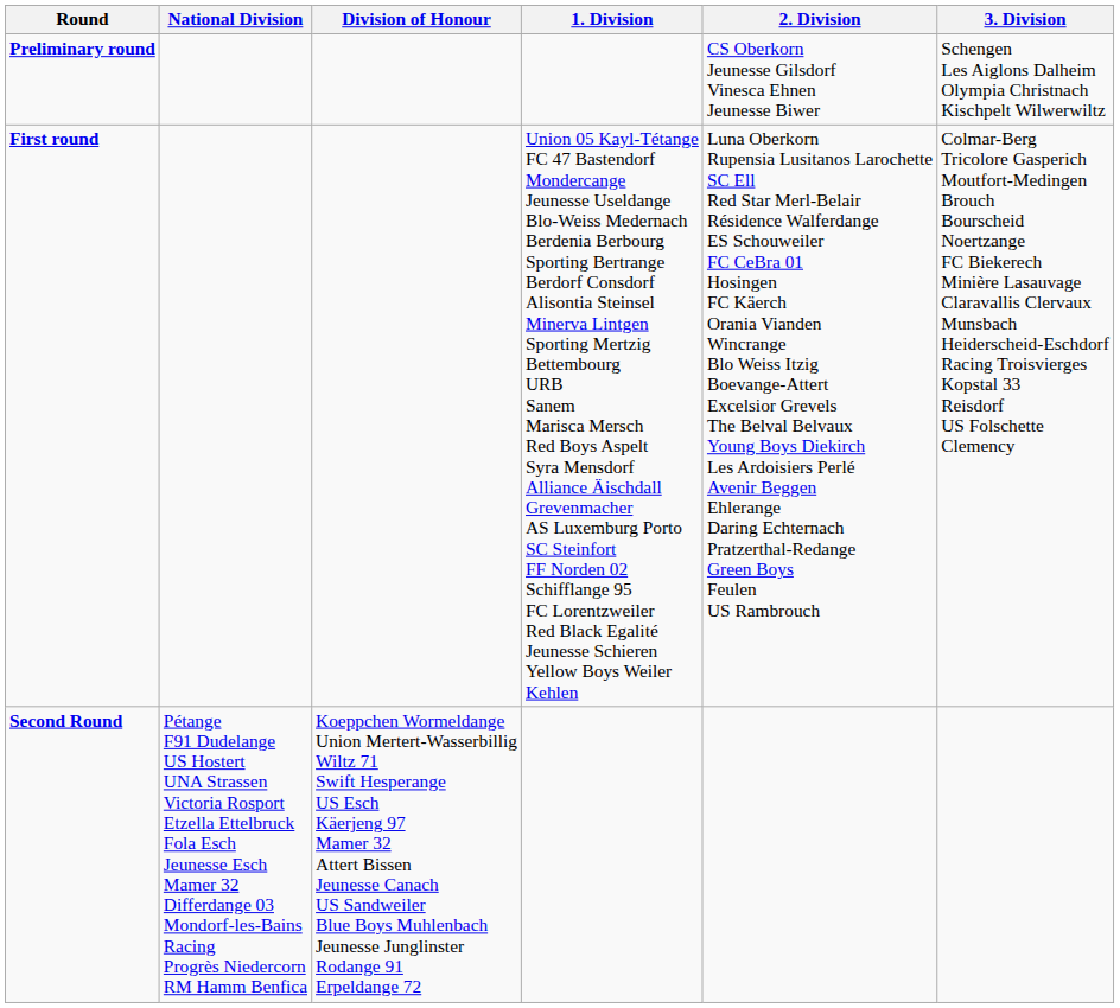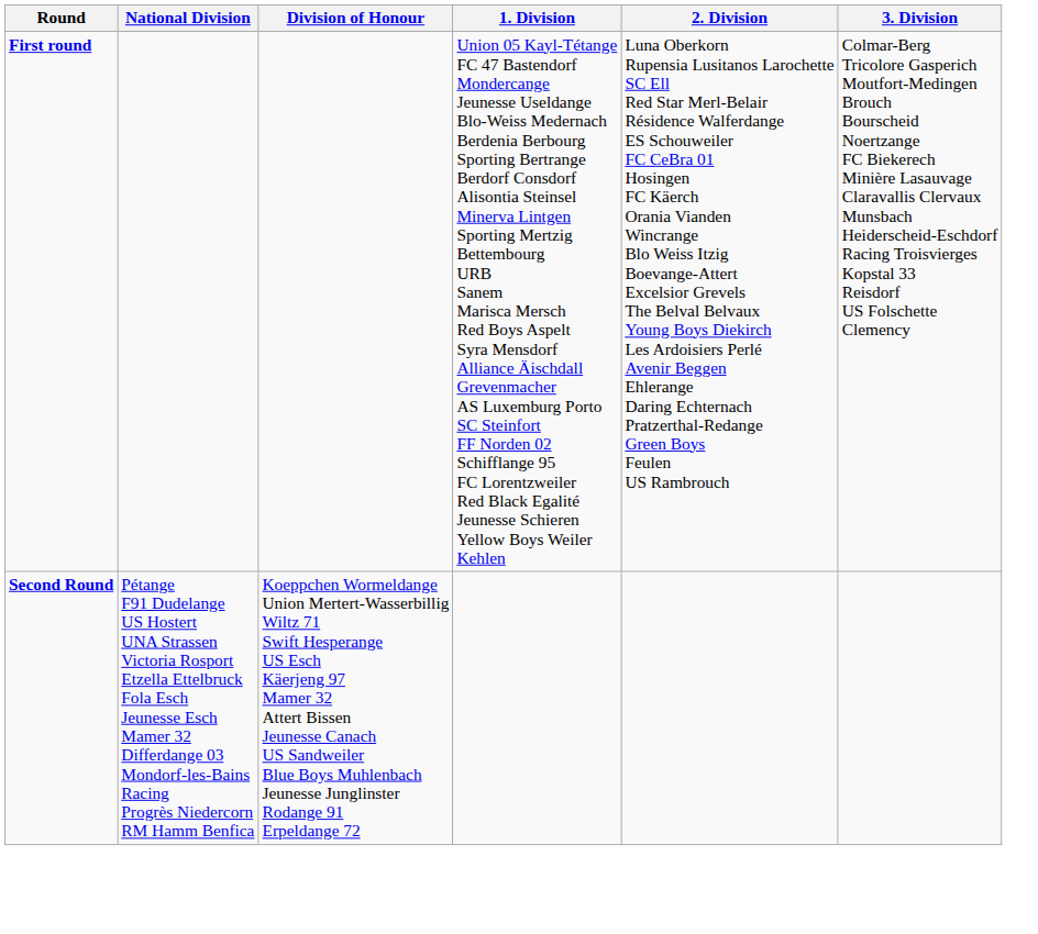- row: Preliminary round | CS Oberkorn Jeunesse Gilsdorf Vinesca Ehnen Jeunesse Biwer | Schengen Les Aiglons Dalheim Olympia Christnach Kischpelt Wilwerwiltz
